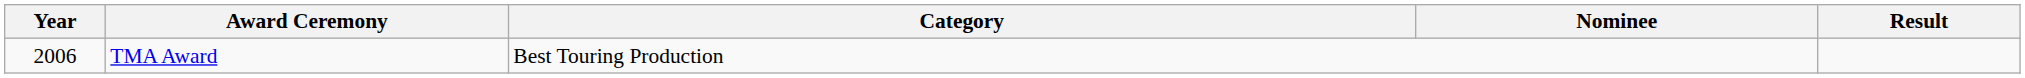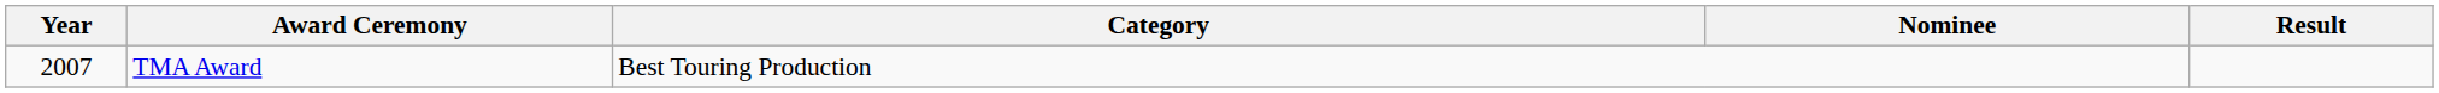TMA Award | Year: 2006 -> 2007
